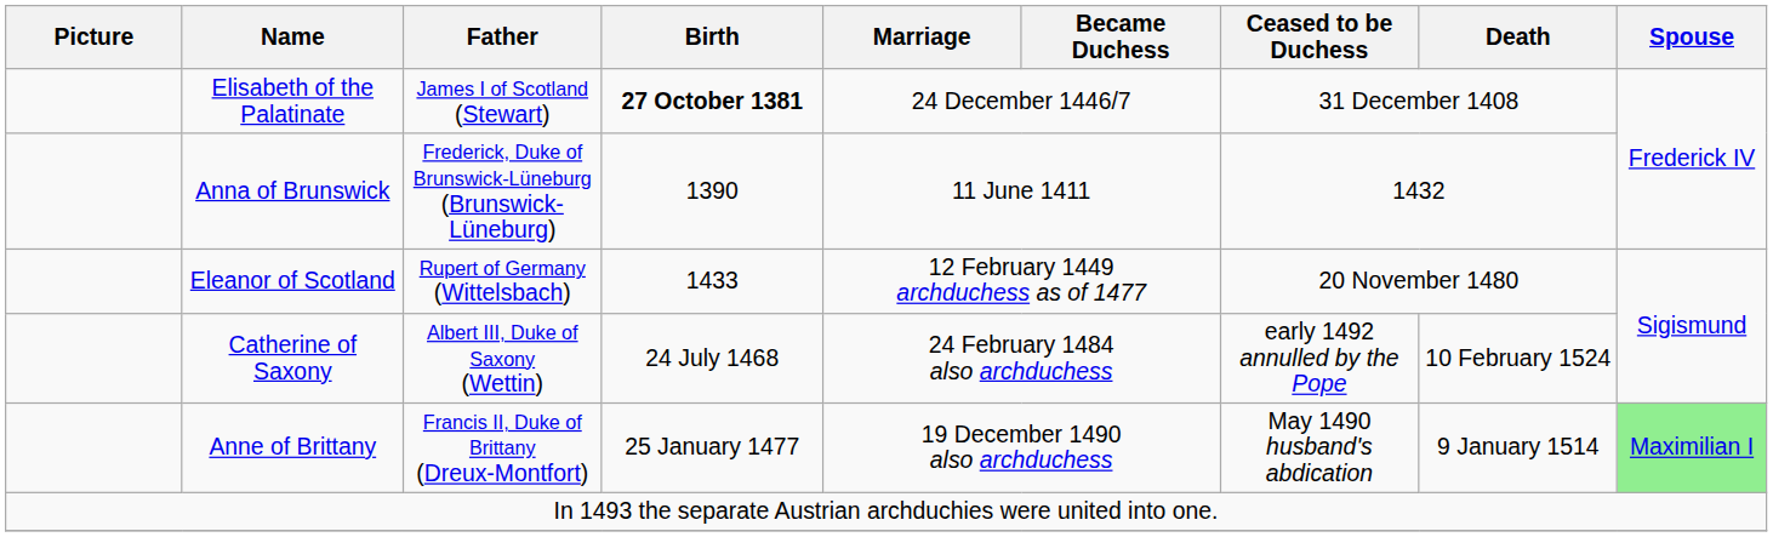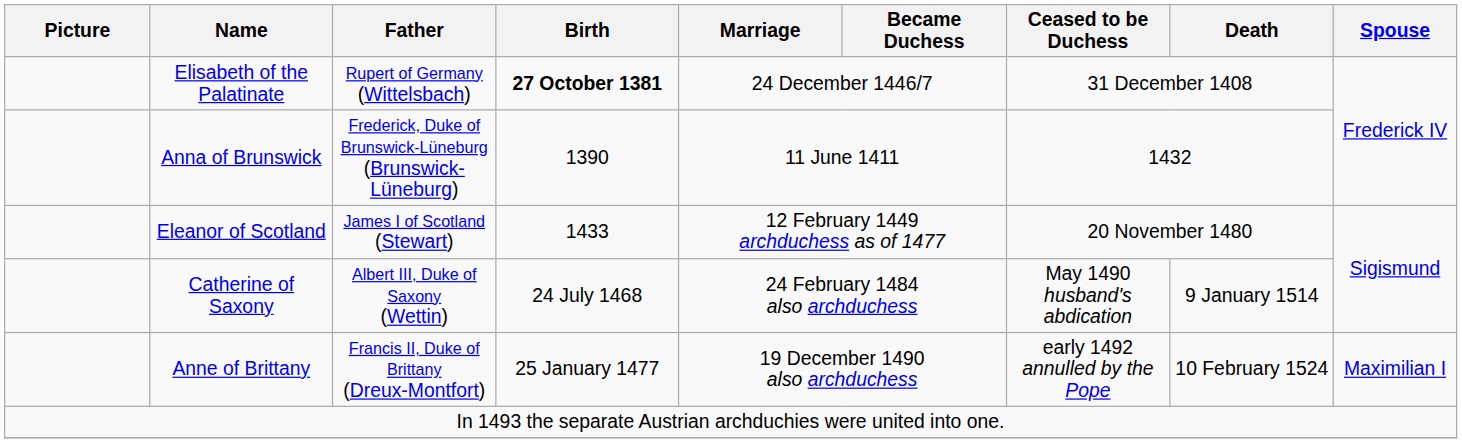Elisabeth of the Palatinate | Father: James I of Scotland (Stewart) -> Rupert of Germany (Wittelsbach)
Eleanor of Scotland | Father: Rupert of Germany (Wittelsbach) -> James I of Scotland (Stewart)
Catherine of Saxony | Ceased to be Duchess: early 1492 annulled by the Pope -> May 1490 husband's abdication
Catherine of Saxony | Death: 10 February 1524 -> 9 January 1514
Anne of Brittany | Ceased to be Duchess: May 1490 husband's abdication -> early 1492 annulled by the Pope
Anne of Brittany | Death: 9 January 1514 -> 10 February 1524
Anne of Brittany | Spouse: lightgreen background -> no background
